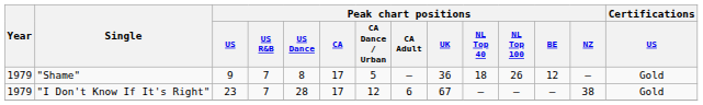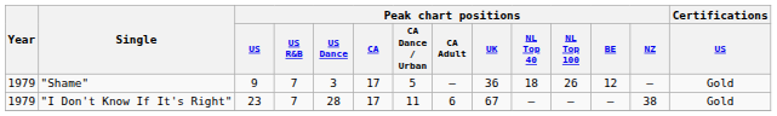"Shame" | Peak chart positions / US Dance: 8 -> 3
"I Don't Know If It's Right" | Peak chart positions / CA Dance / Urban: 12 -> 11
